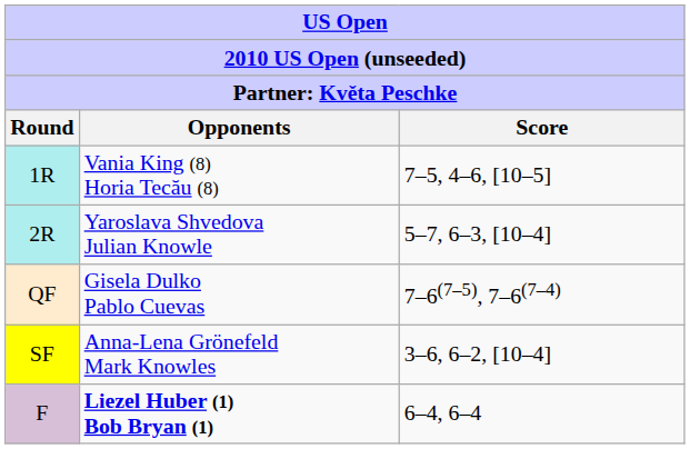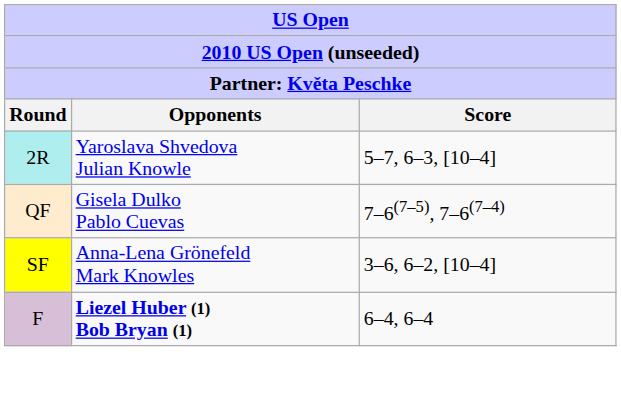- row: 1R | Vania King (8) Horia Tecău (8) | 7–5, 4–6, [10–5]
